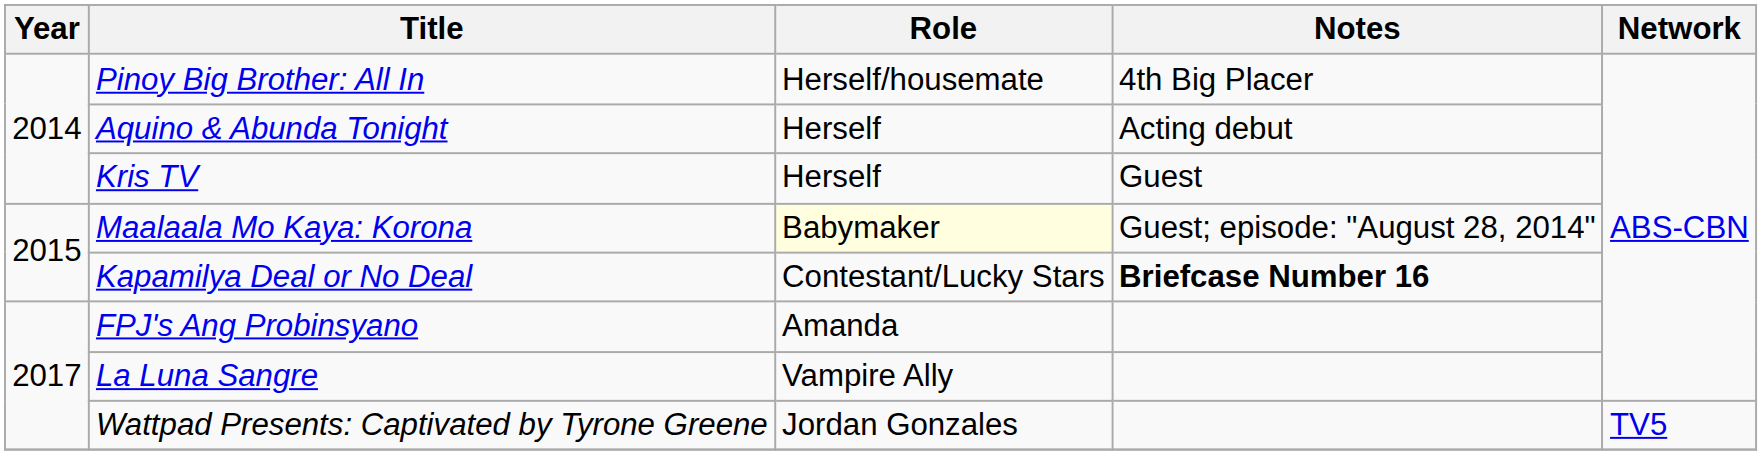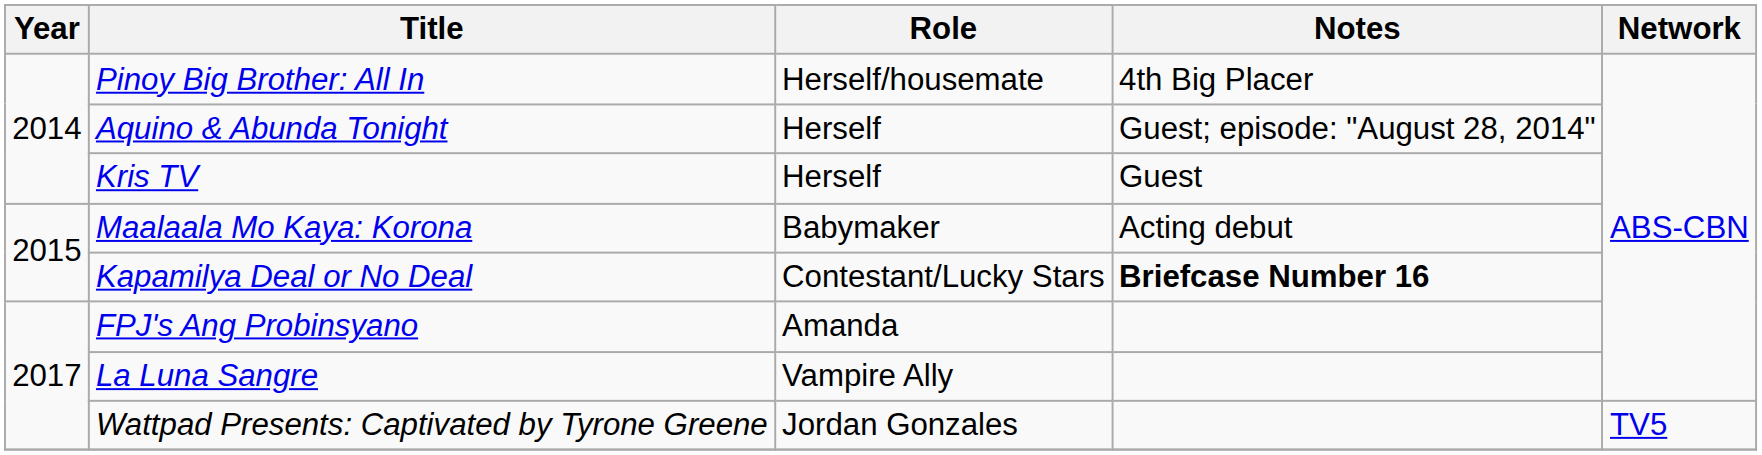Aquino & Abunda Tonight | Notes: Acting debut -> Guest; episode: "August 28, 2014"
Maalaala Mo Kaya: Korona | Role: lightyellow background -> no background
Maalaala Mo Kaya: Korona | Notes: Guest; episode: "August 28, 2014" -> Acting debut
